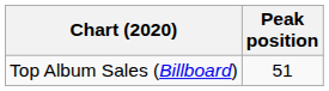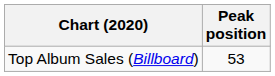Top Album Sales (Billboard) | Peak position: 51 -> 53
